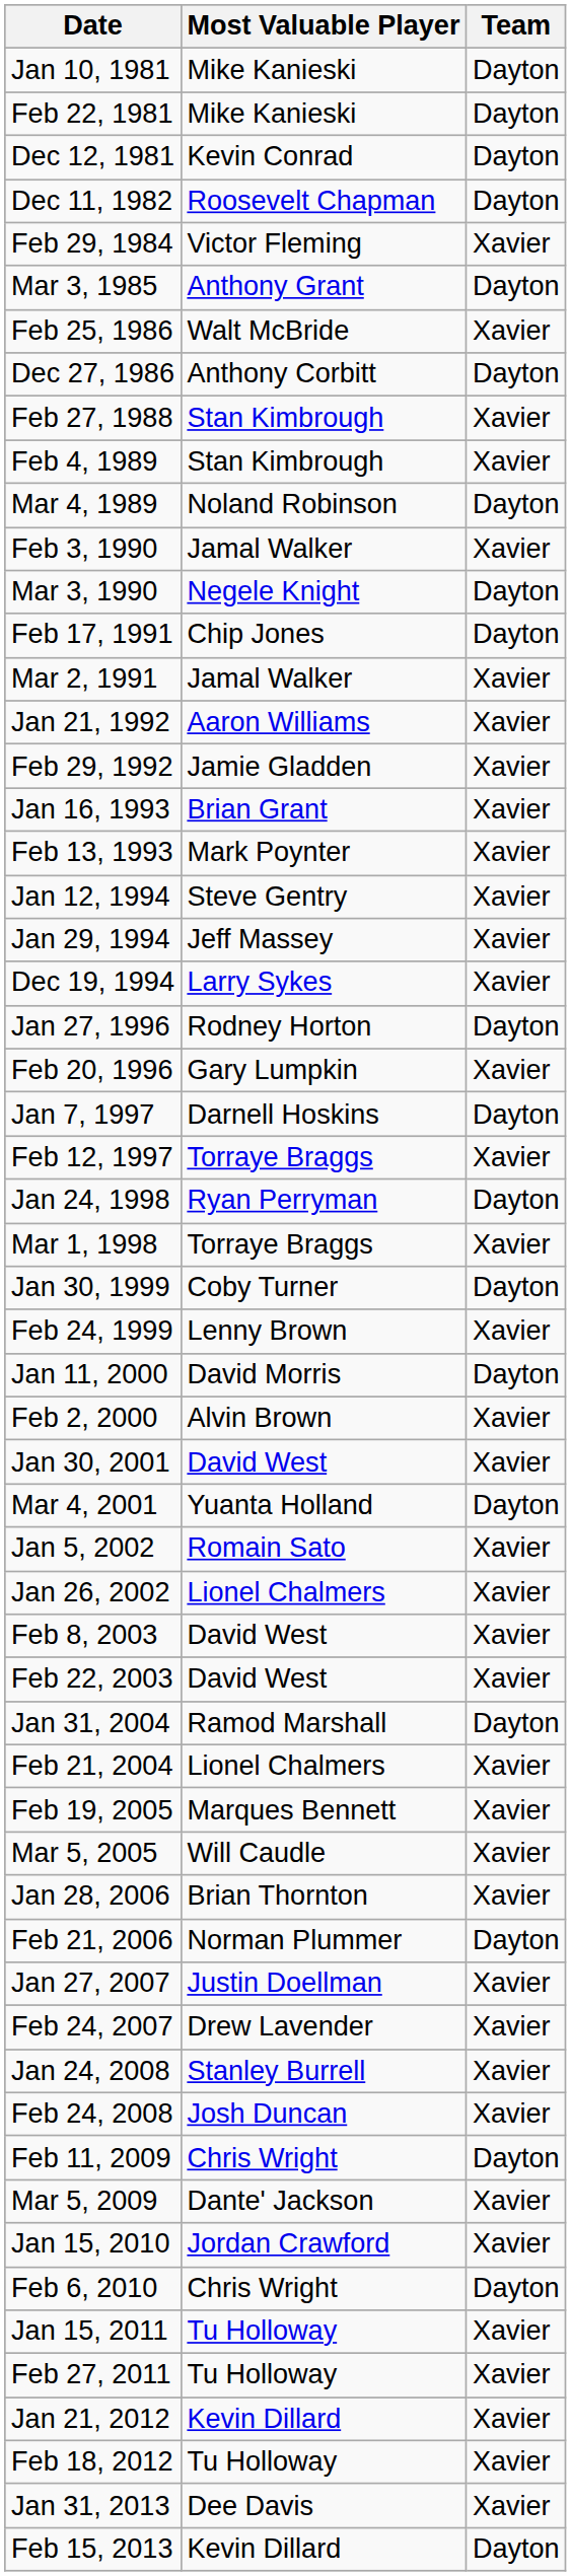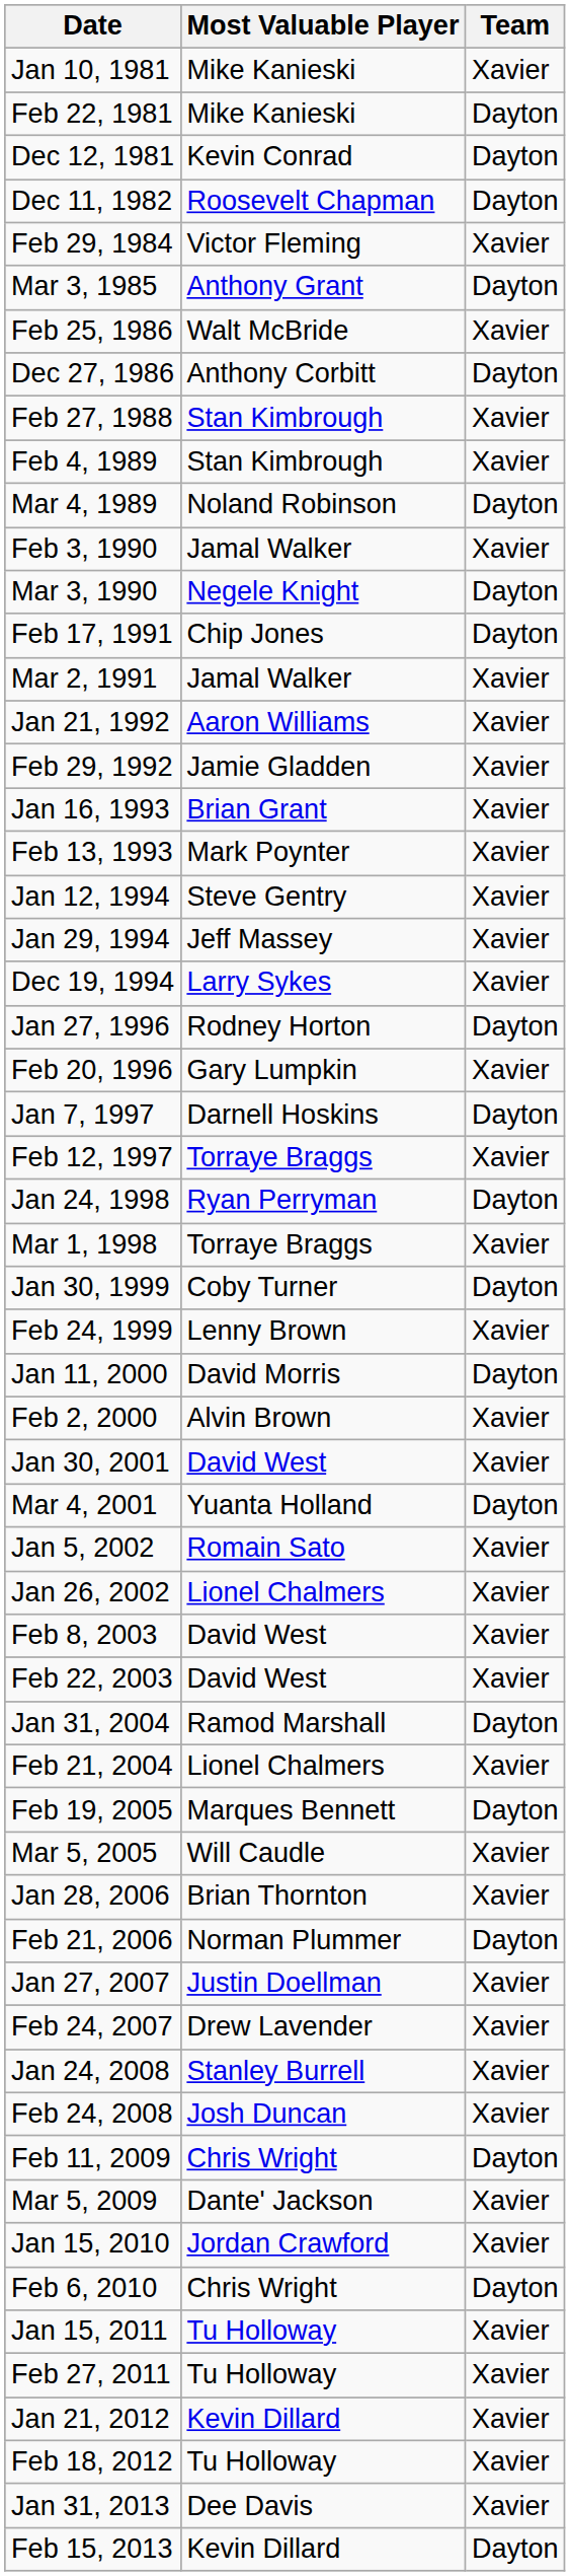Jan 10, 1981 | column 3: Dayton -> Xavier
Feb 19, 2005 | column 3: Xavier -> Dayton
